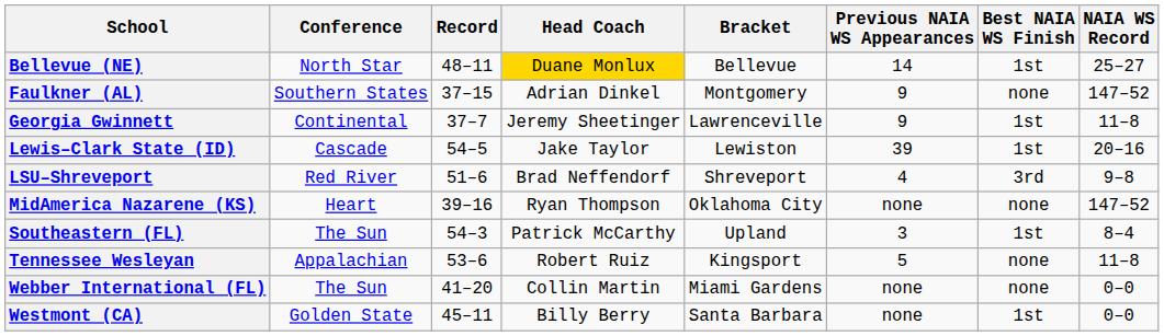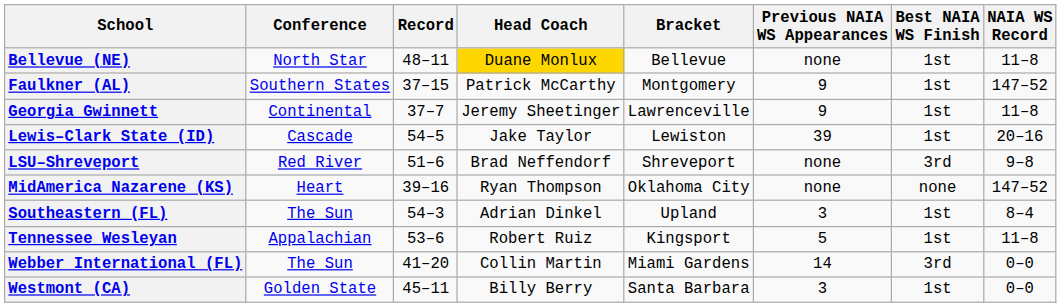Bellevue (NE) | Previous NAIA WS Appearances: 14 -> none
Bellevue (NE) | NAIA WS Record: 25–27 -> 11–8
Faulkner (AL) | Head Coach: Adrian Dinkel -> Patrick McCarthy
Faulkner (AL) | Best NAIA WS Finish: none -> 1st
LSU–Shreveport | Previous NAIA WS Appearances: 4 -> none
Southeastern (FL) | Head Coach: Patrick McCarthy -> Adrian Dinkel
Tennessee Wesleyan | Best NAIA WS Finish: none -> 1st
Webber International (FL) | Previous NAIA WS Appearances: none -> 14
Webber International (FL) | Best NAIA WS Finish: none -> 3rd
Westmont (CA) | Previous NAIA WS Appearances: none -> 3
